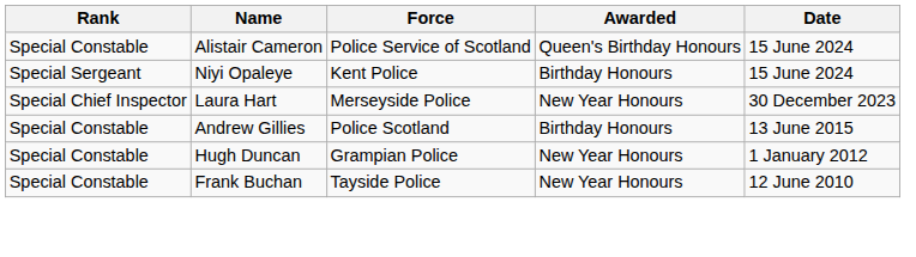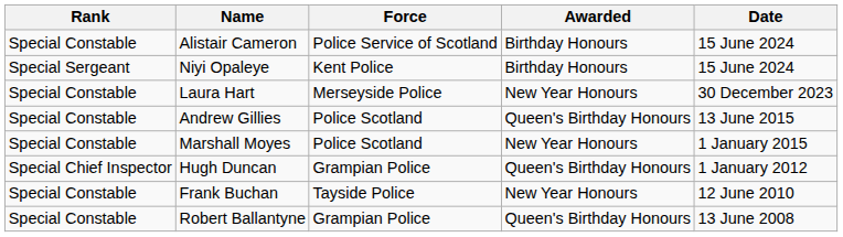Alistair Cameron | Awarded: Queen's Birthday Honours -> Birthday Honours
Laura Hart | Rank: Special Chief Inspector -> Special Constable
Andrew Gillies | Awarded: Birthday Honours -> Queen's Birthday Honours
+ row: Special Constable | Marshall Moyes | Police Scotland | New Year Honours | 1 January 2015
Hugh Duncan | Rank: Special Constable -> Special Chief Inspector
Hugh Duncan | Awarded: New Year Honours -> Queen's Birthday Honours
+ row: Special Constable | Robert Ballantyne | Grampian Police | Queen's Birthday Honours | 13 June 2008
